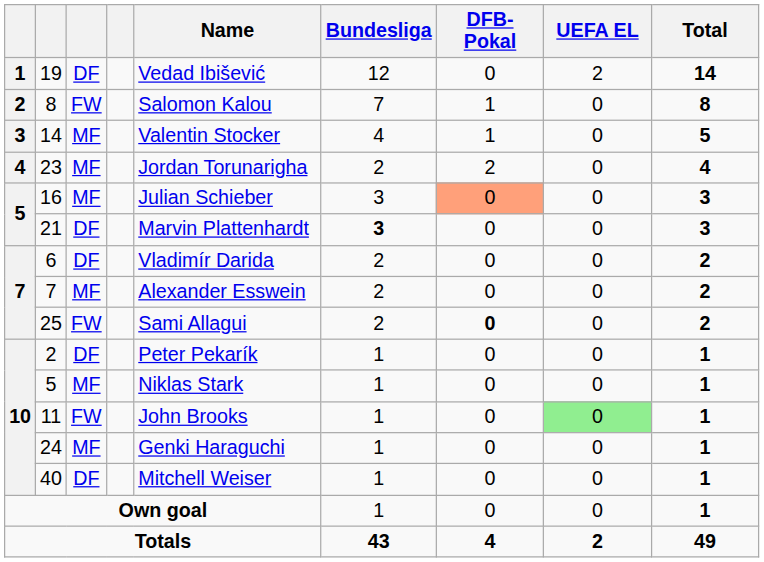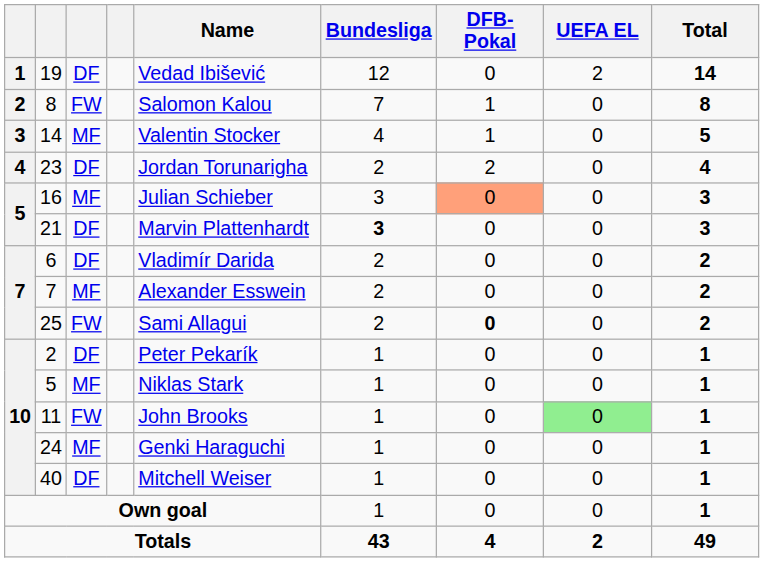23 | column 3: MF -> DF
